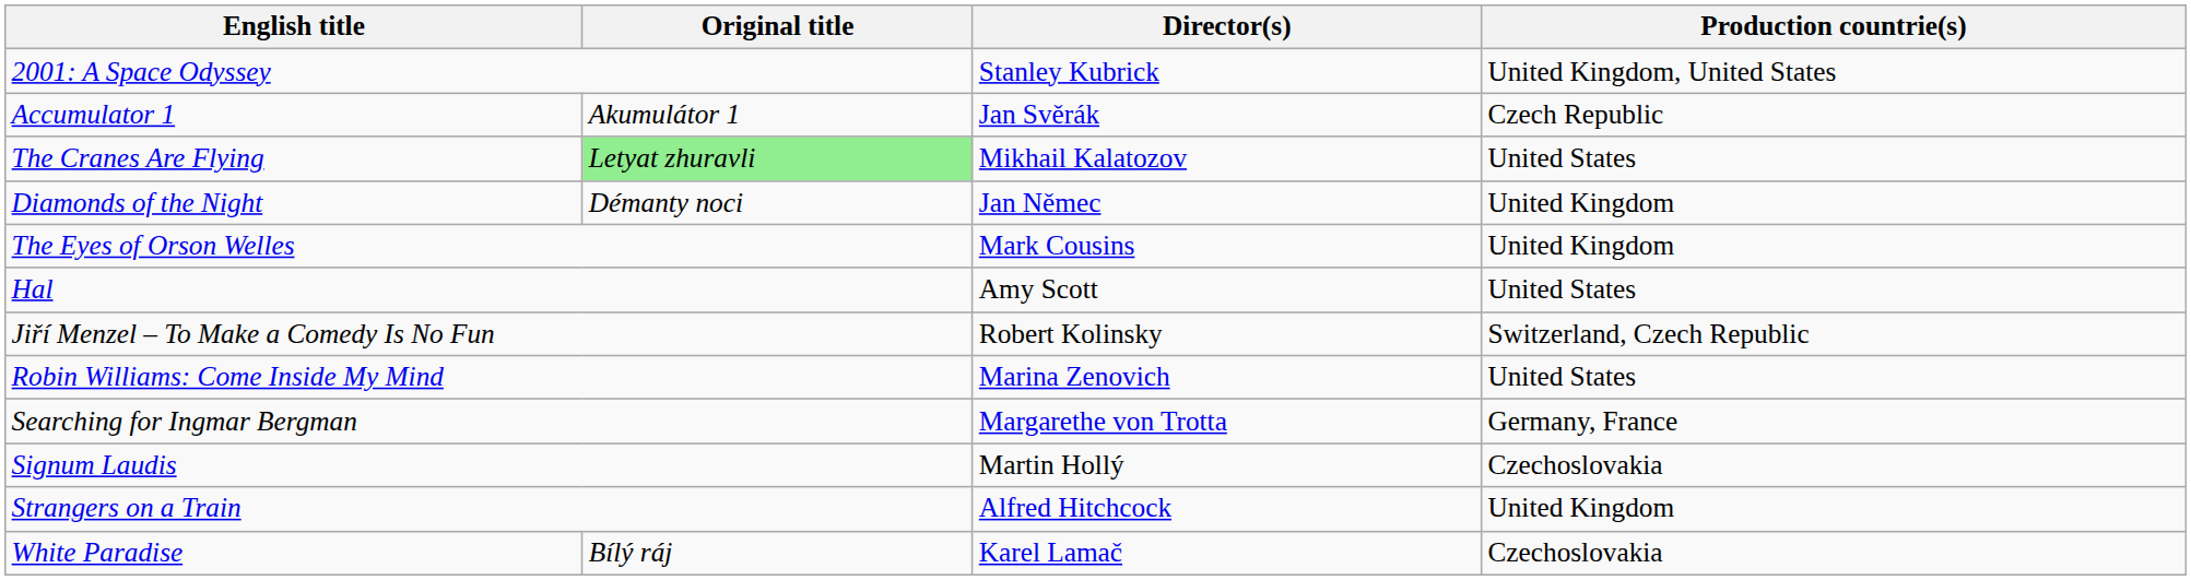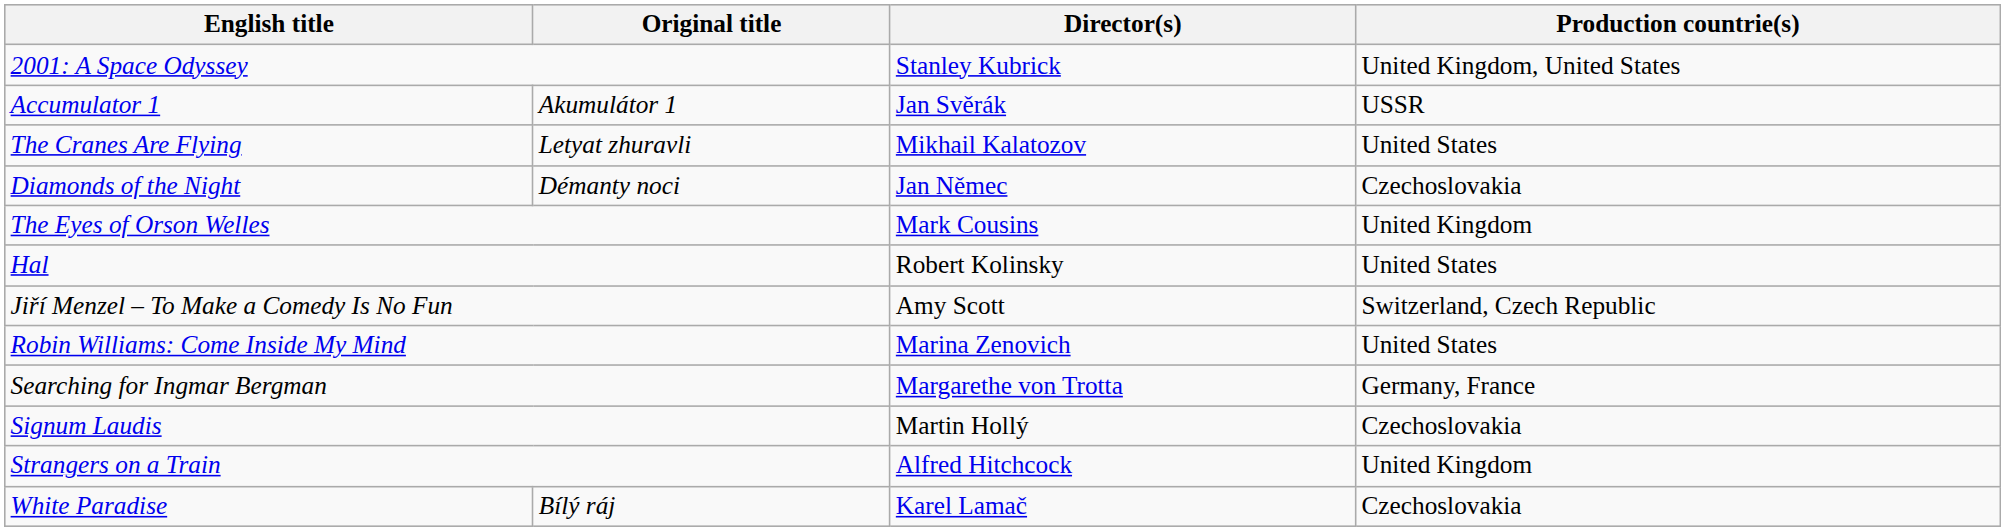Accumulator 1 | Production countrie(s): Czech Republic -> USSR
The Cranes Are Flying | Original title: lightgreen background -> no background
Diamonds of the Night | Production countrie(s): United Kingdom -> Czechoslovakia
Hal | Director(s): Amy Scott -> Robert Kolinsky
Jiří Menzel – To Make a Comedy Is No Fun | Director(s): Robert Kolinsky -> Amy Scott
